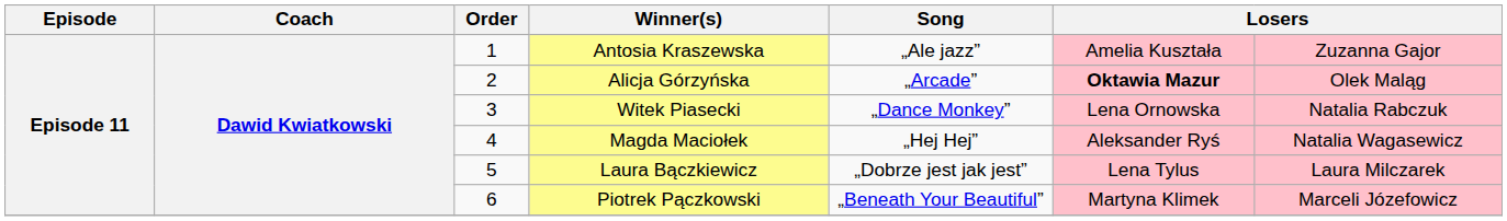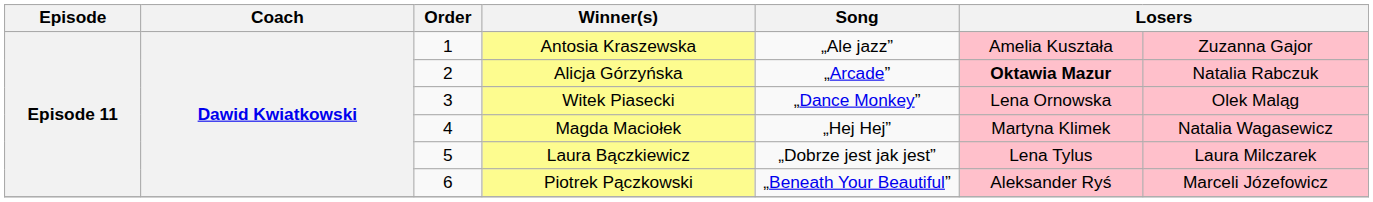Alicja Górzyńska | column 7: Olek Maląg -> Natalia Rabczuk
Witek Piasecki | column 7: Natalia Rabczuk -> Olek Maląg
Magda Maciołek | column 6: Aleksander Ryś -> Martyna Klimek
Piotrek Pączkowski | column 6: Martyna Klimek -> Aleksander Ryś
